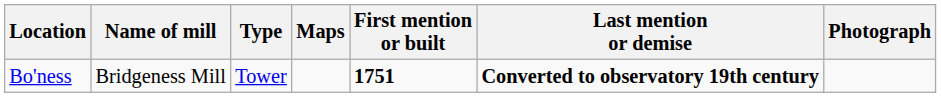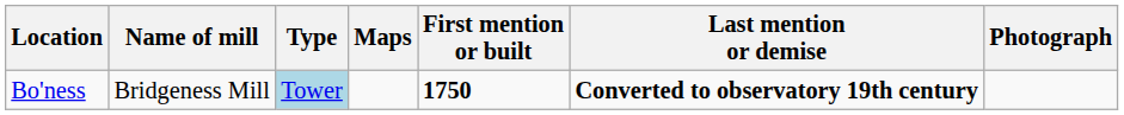Bo'ness | Type: no background -> lightblue background
Bo'ness | First mention or built: 1751 -> 1750
